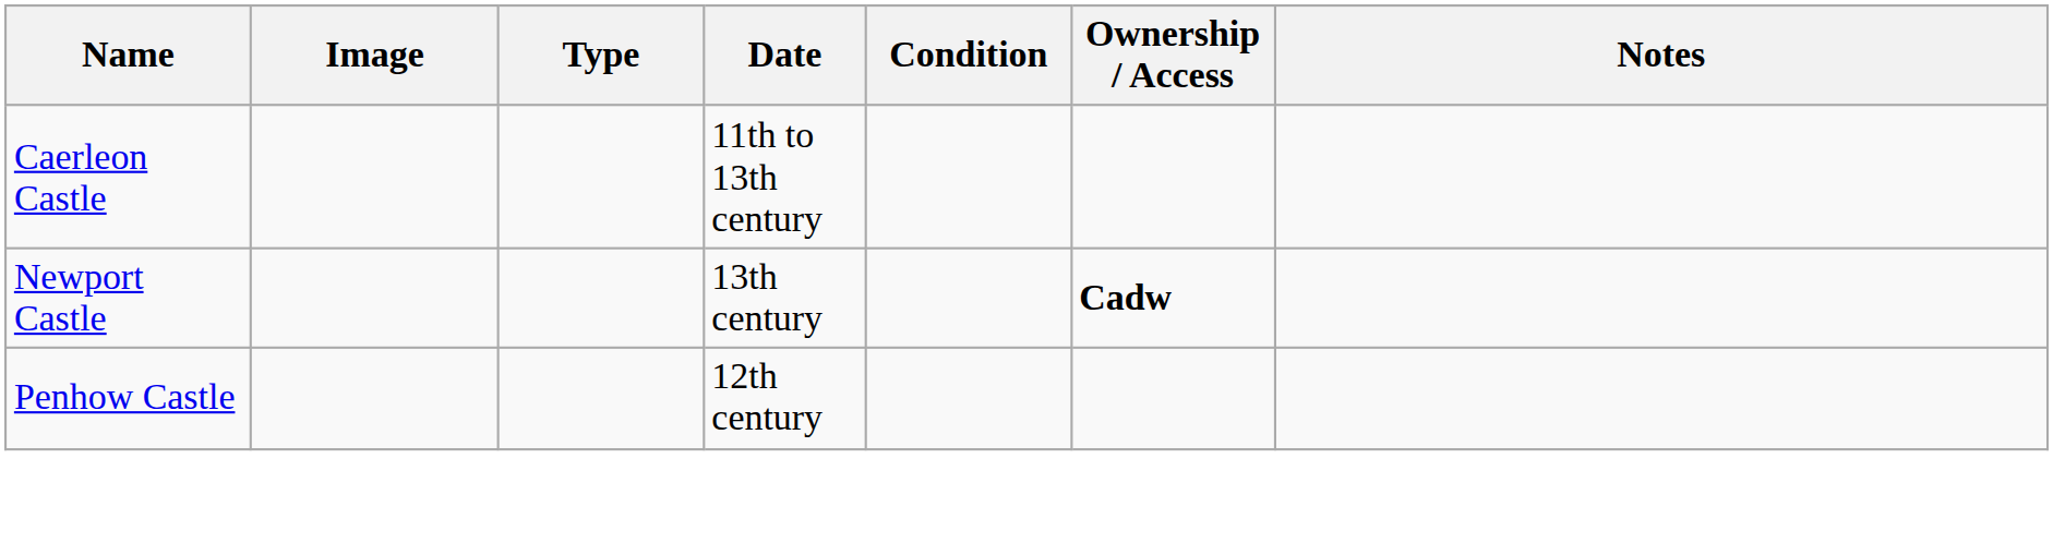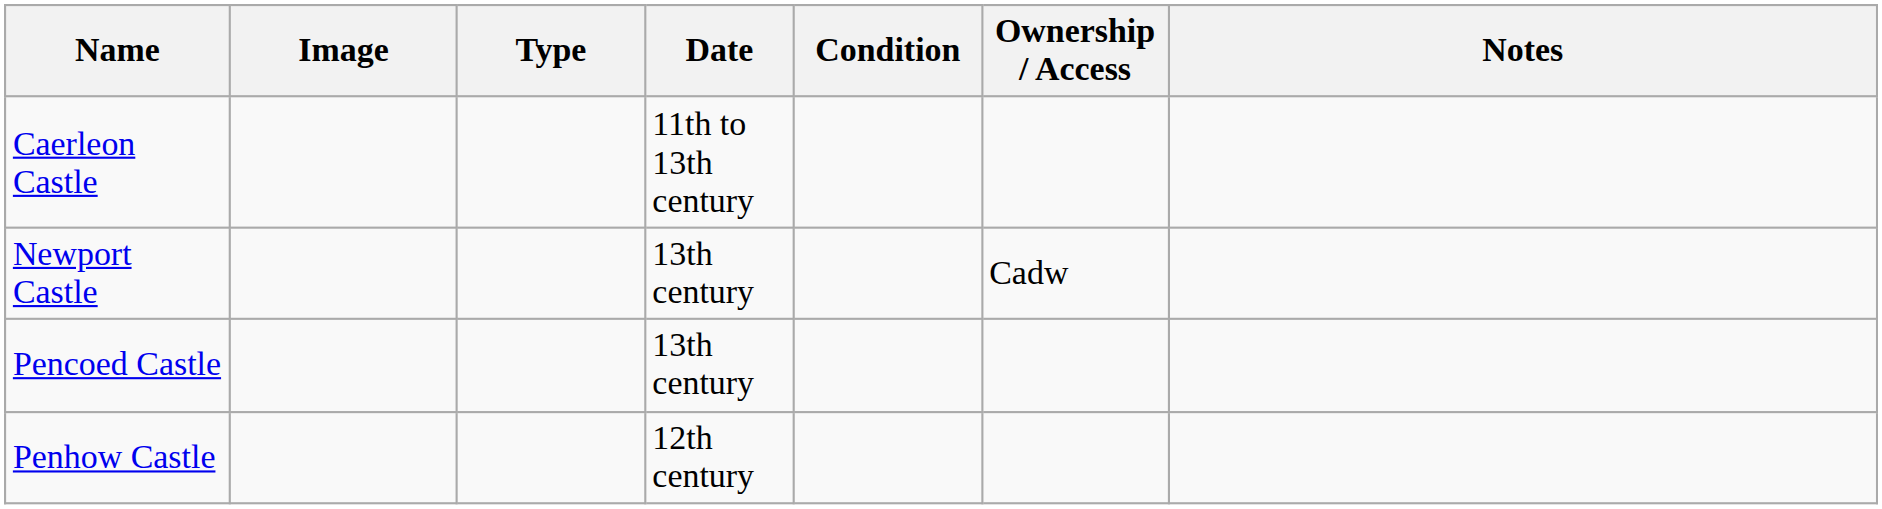Newport Castle | Ownership / Access: bold -> normal
+ row: Pencoed Castle | 13th century
